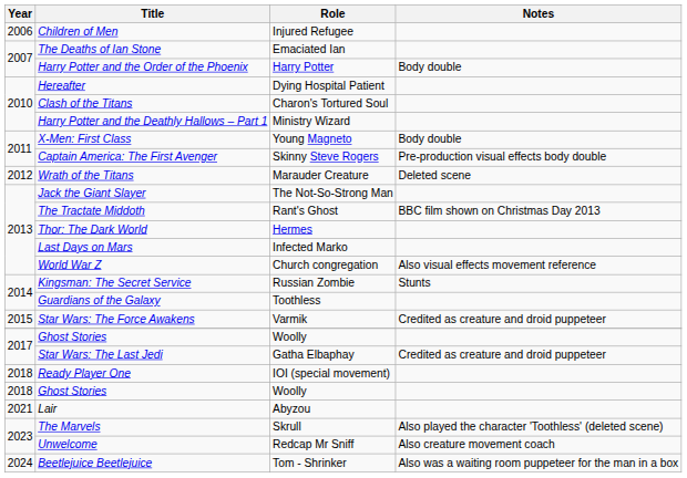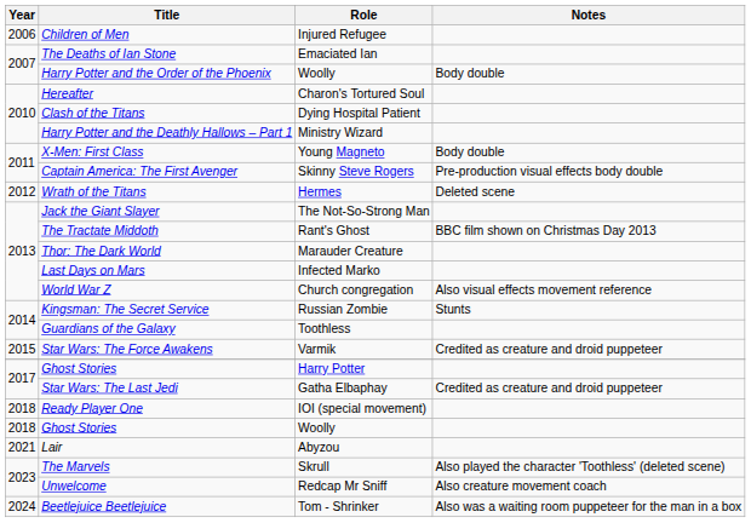Harry Potter and the Order of the Phoenix | Role: Harry Potter -> Woolly
Hereafter | Role: Dying Hospital Patient -> Charon's Tortured Soul
Clash of the Titans | Role: Charon's Tortured Soul -> Dying Hospital Patient
Wrath of the Titans | Role: Marauder Creature -> Hermes
Thor: The Dark World | Role: Hermes -> Marauder Creature
2017 / Ghost Stories | Role: Woolly -> Harry Potter
